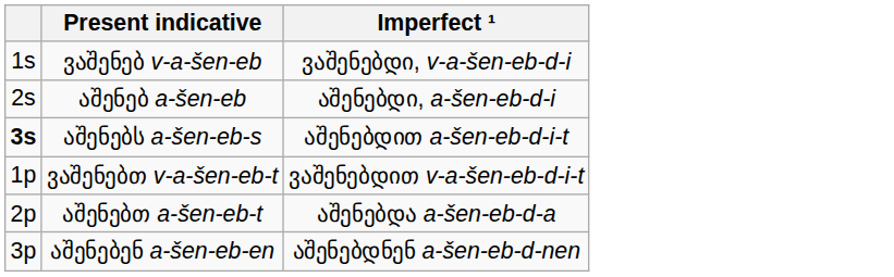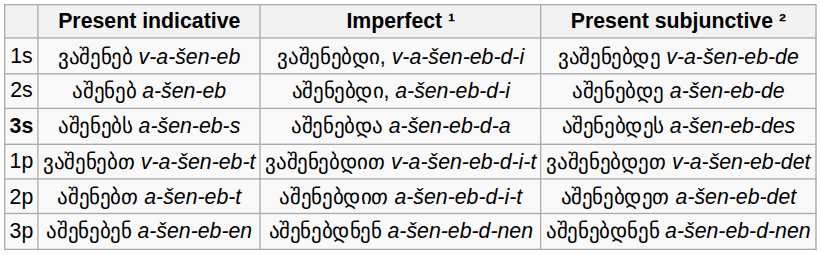+ column: Present subjunctive ² | ვაშენებდე v-a-šen-eb-de | აშენებდე a-šen-eb-de | აშენებდეს a-šen-eb-des | ვაშენებდეთ v-a-šen-eb-det | აშენებდეთ a-šen-eb-det | აშენებდნენ a-šen-eb-d-nen
აშენებს a-šen-eb-s | Imperfect ¹: აშენებდით a-šen-eb-d-i-t -> აშენებდა a-šen-eb-d-a
აშენებთ a-šen-eb-t | Imperfect ¹: აშენებდა a-šen-eb-d-a -> აშენებდით a-šen-eb-d-i-t
